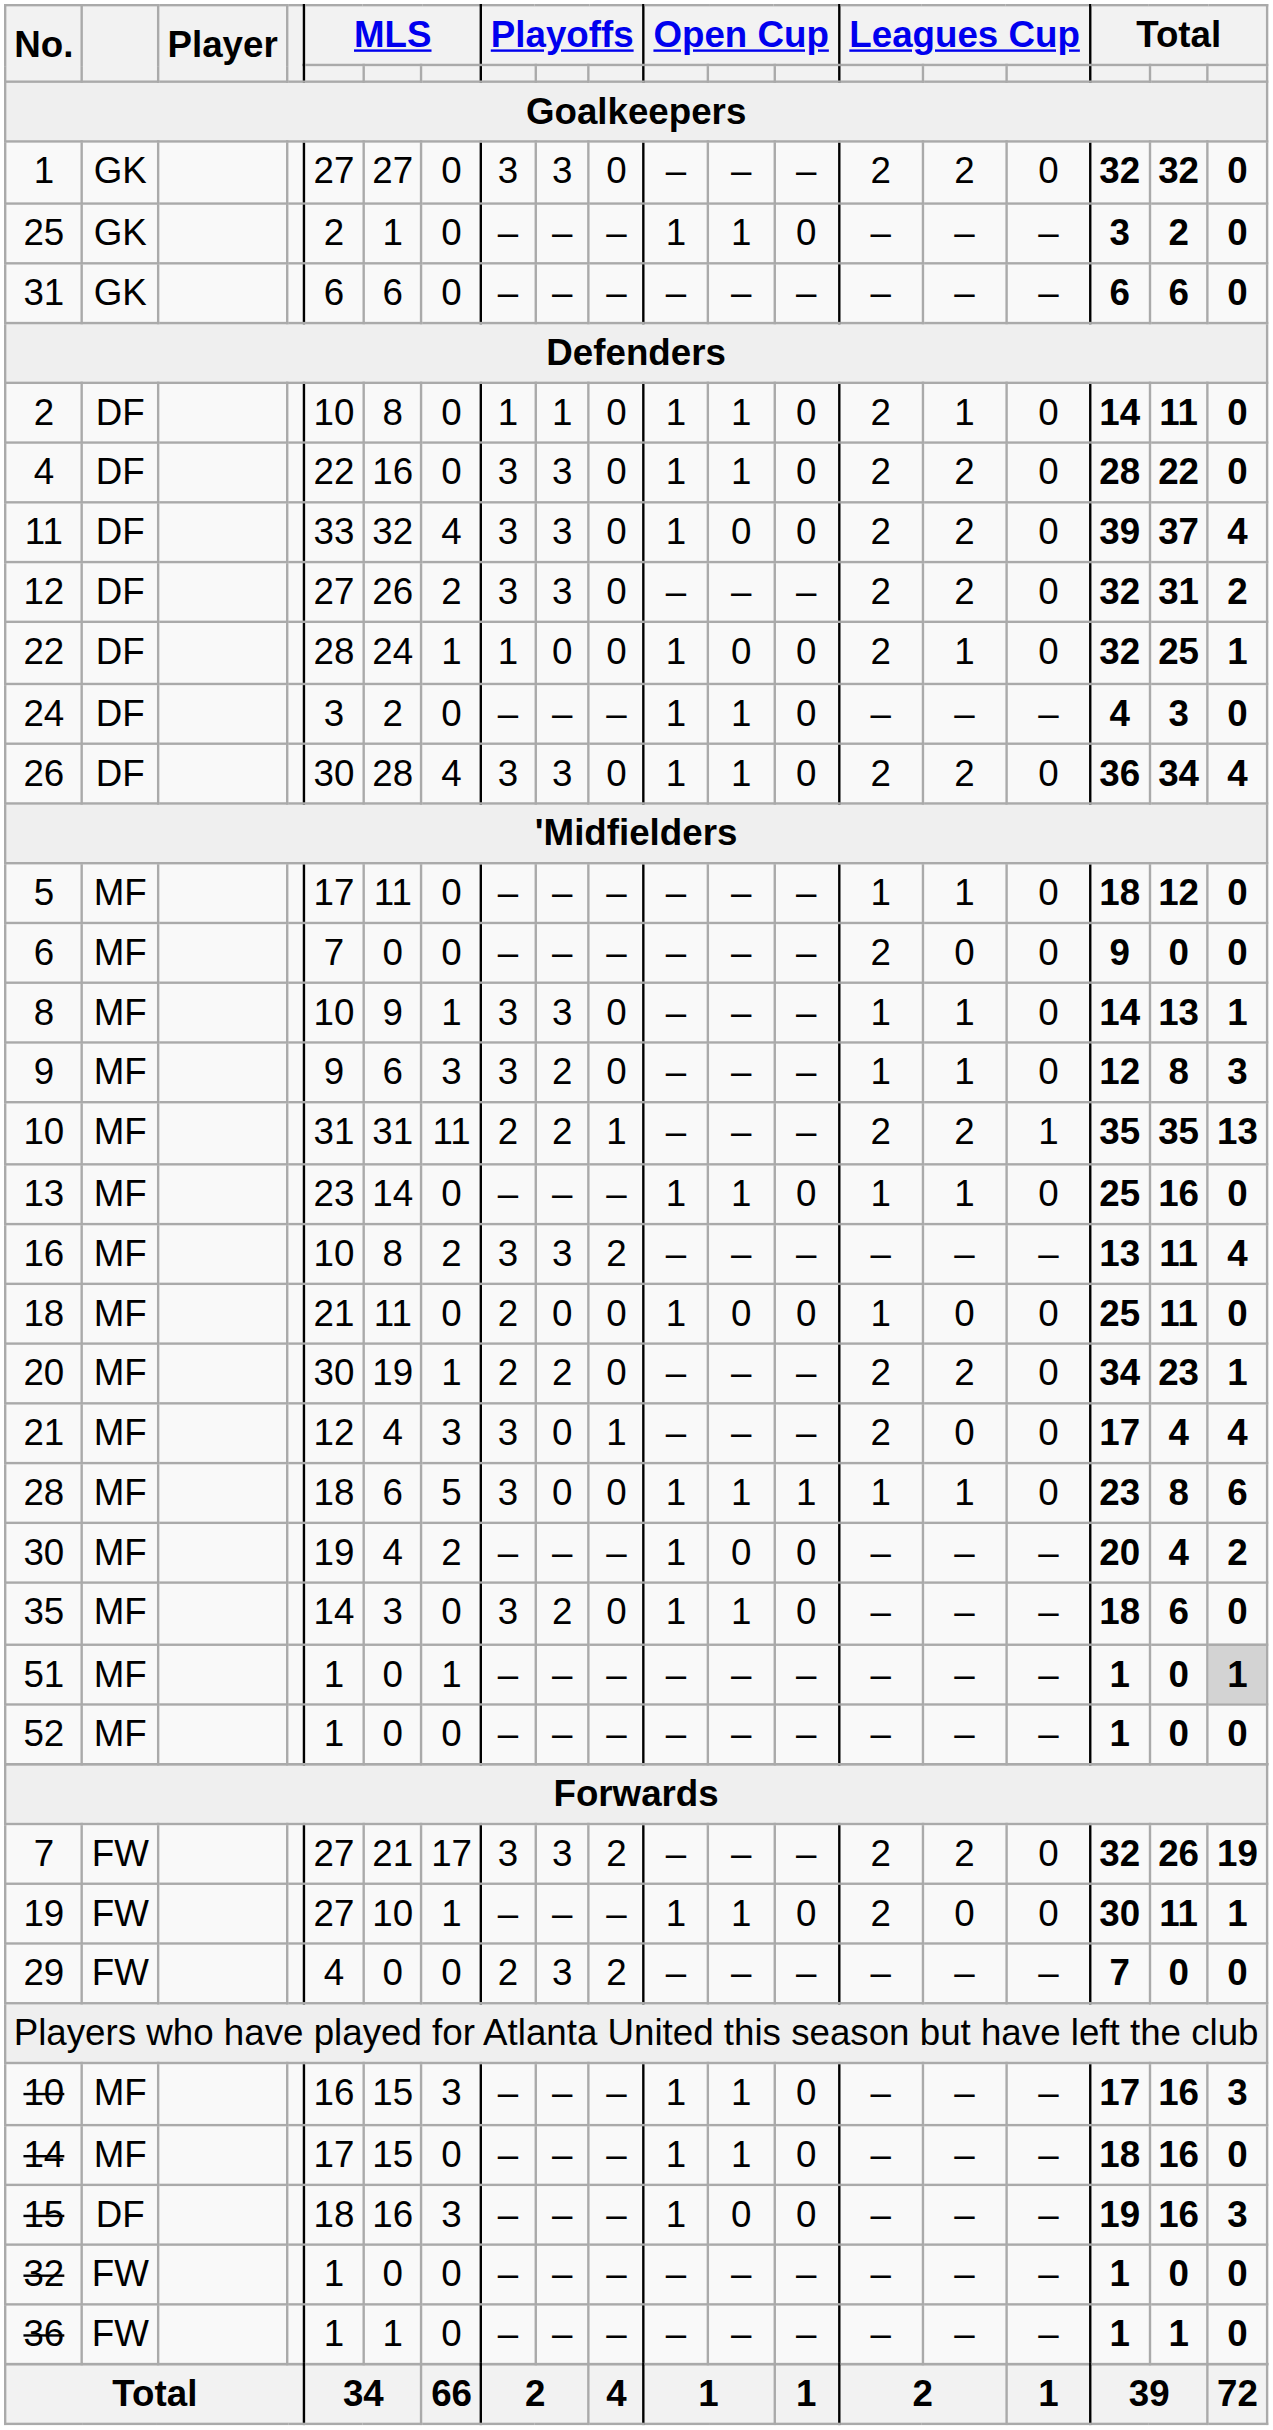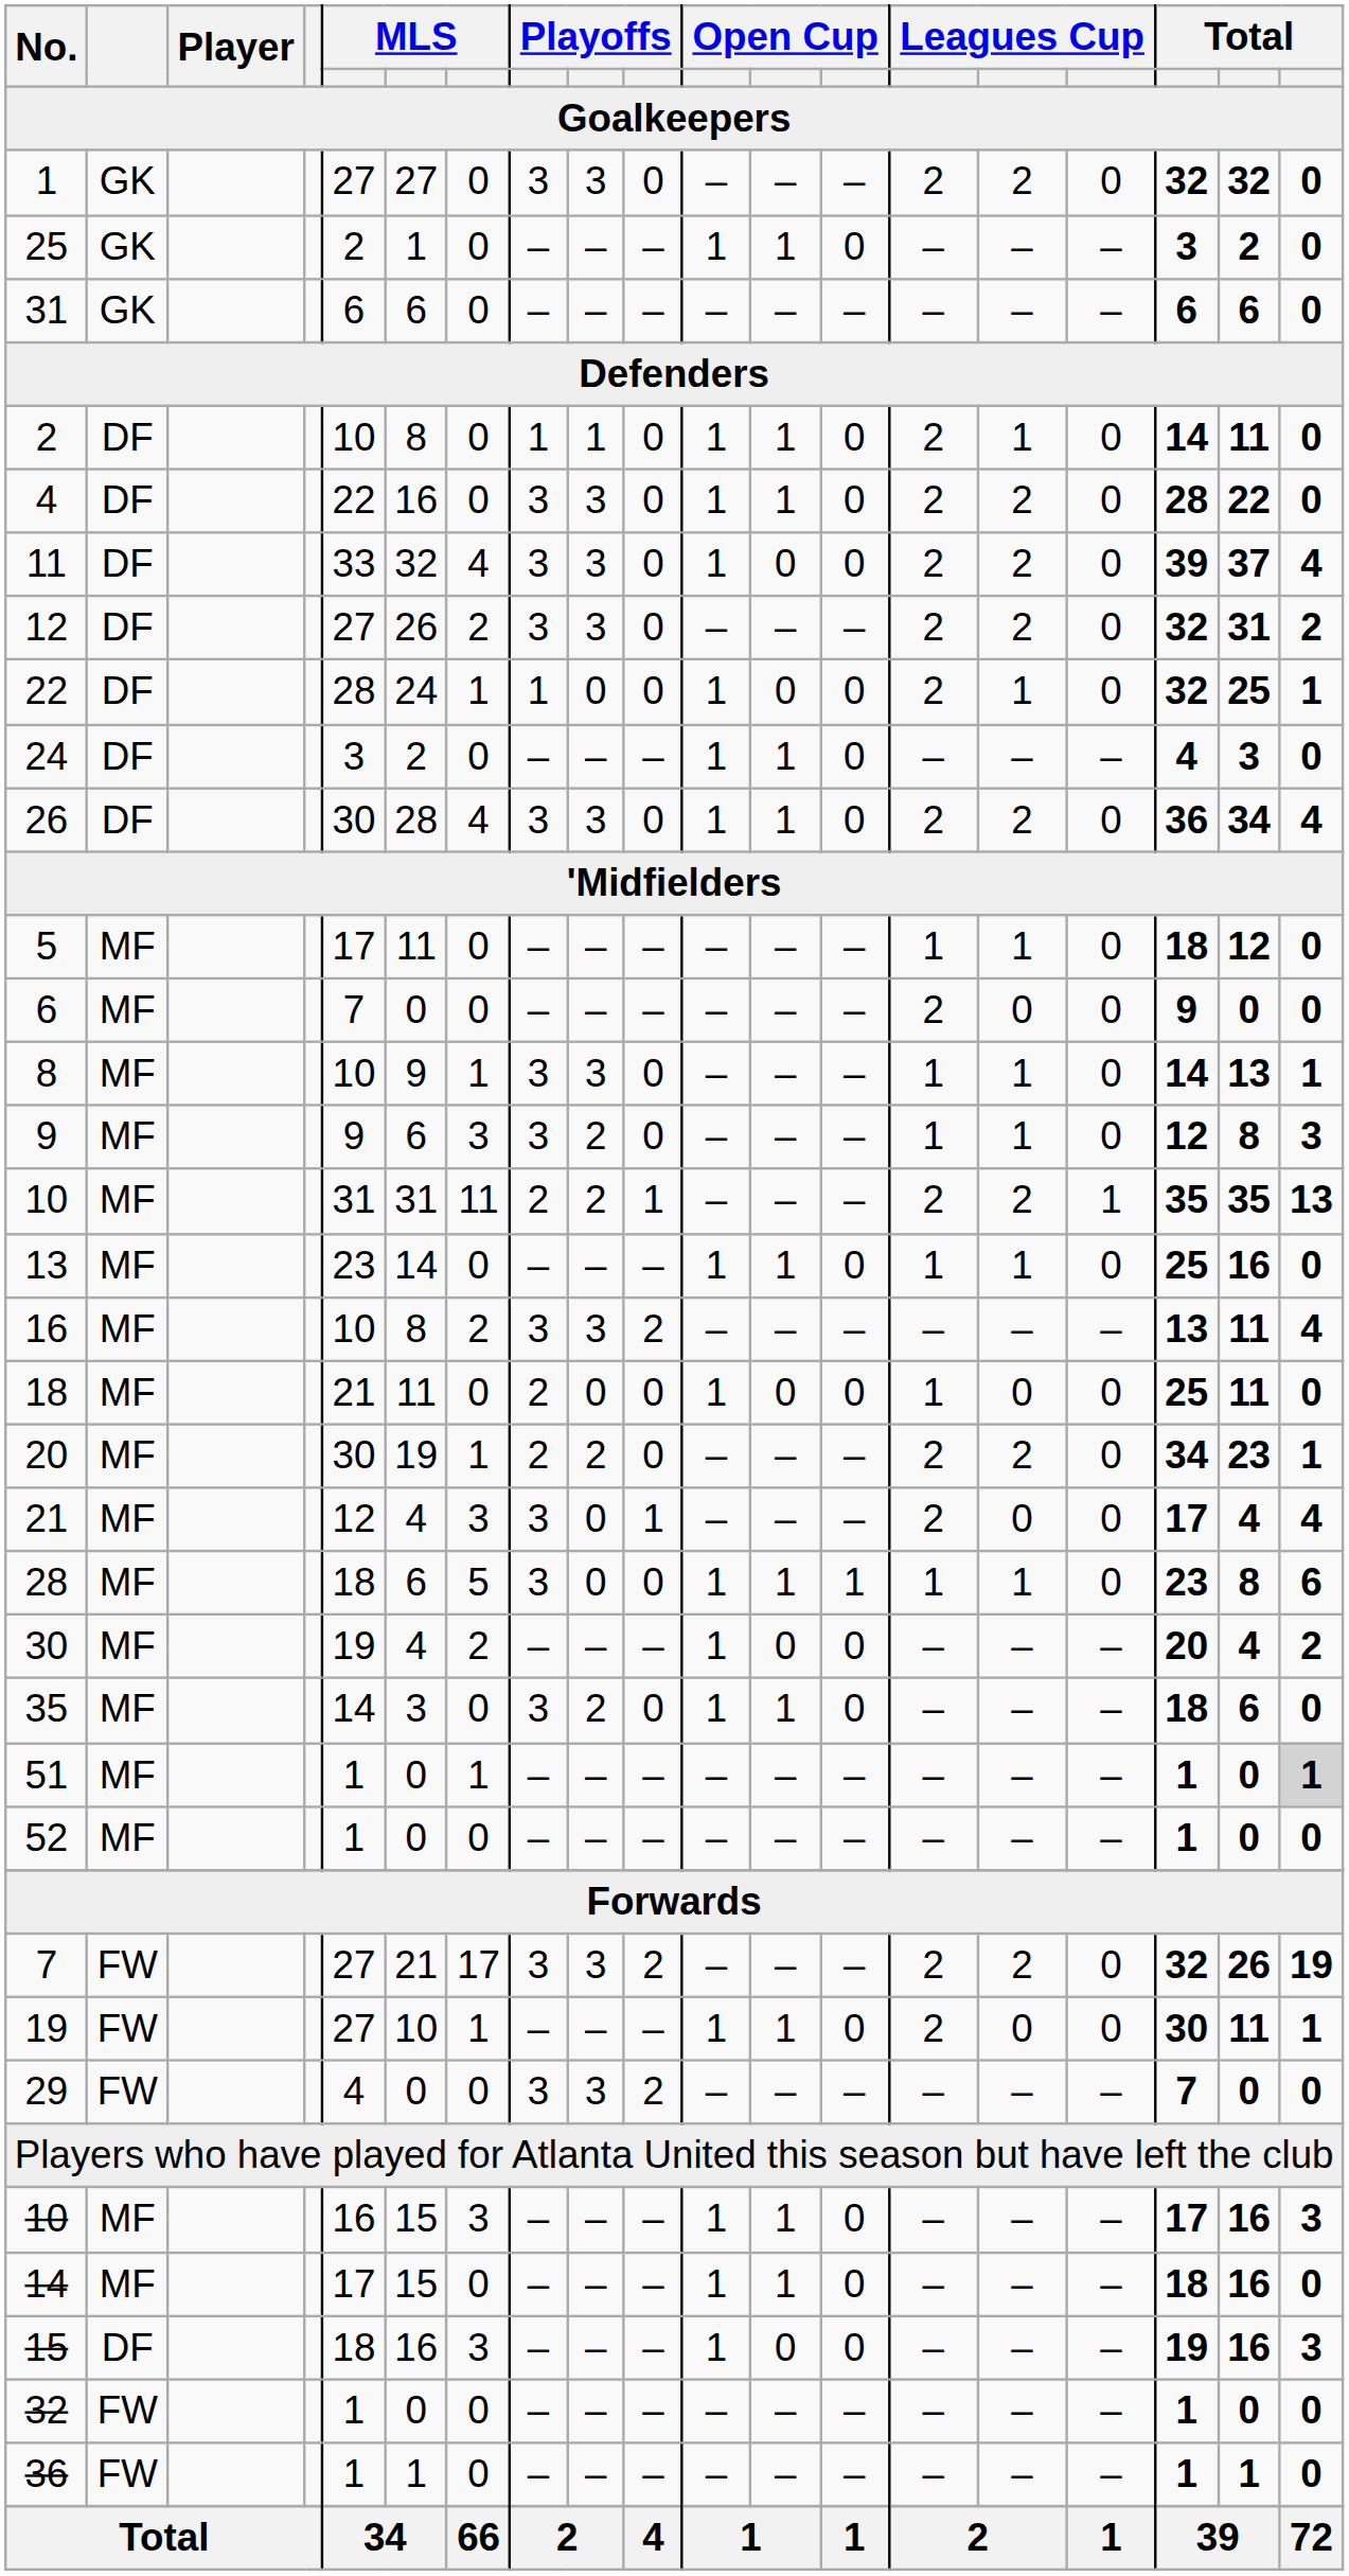29 | column 8: 2 -> 3
